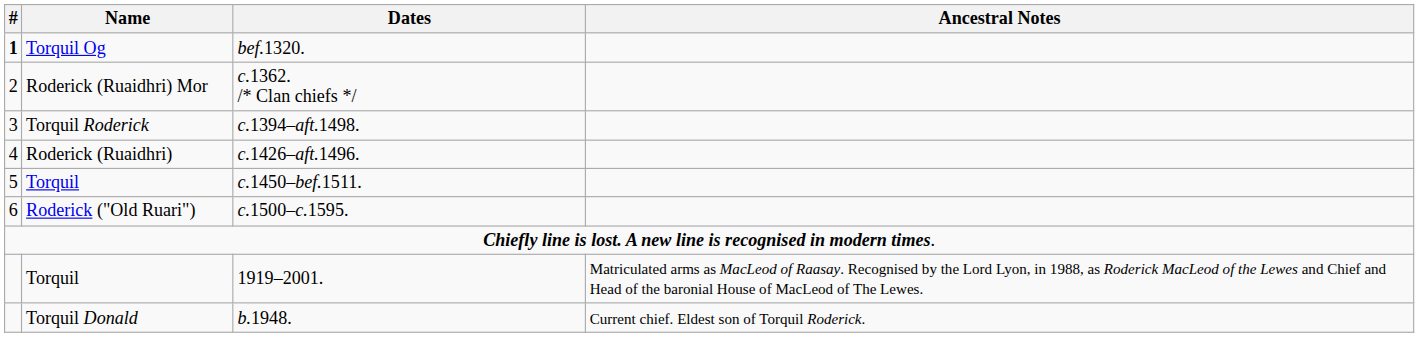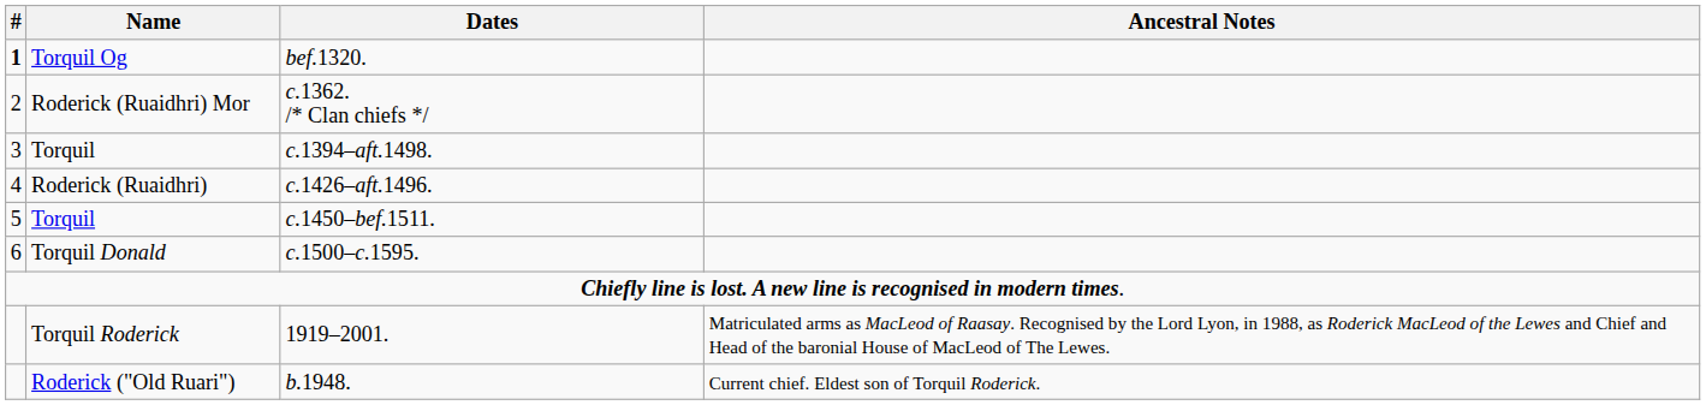c.1394–aft.1498. | Name: Torquil Roderick -> Torquil
c.1500–c.1595. | Name: Roderick ("Old Ruari") -> Torquil Donald
1919–2001. | Name: Torquil -> Torquil Roderick
b.1948. | Name: Torquil Donald -> Roderick ("Old Ruari")
